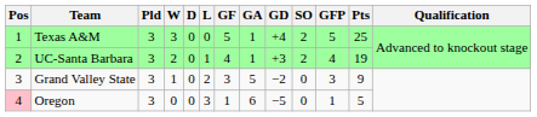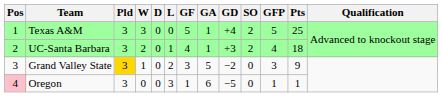UC-Santa Barbara | Pts: 19 -> 18
Grand Valley State | Pld: no background -> gold background
Oregon | Pts: 5 -> 1
